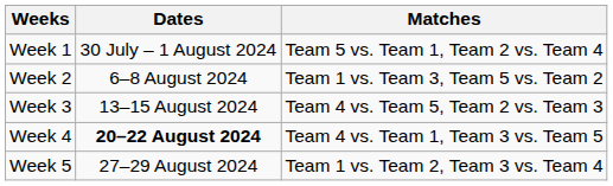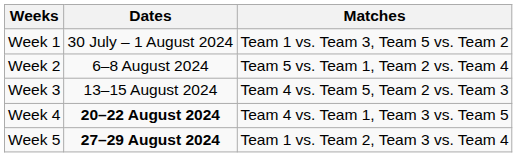Week 1 | Matches: Team 5 vs. Team 1, Team 2 vs. Team 4 -> Team 1 vs. Team 3, Team 5 vs. Team 2
Week 2 | Matches: Team 1 vs. Team 3, Team 5 vs. Team 2 -> Team 5 vs. Team 1, Team 2 vs. Team 4
Week 5 | Dates: normal -> bold
